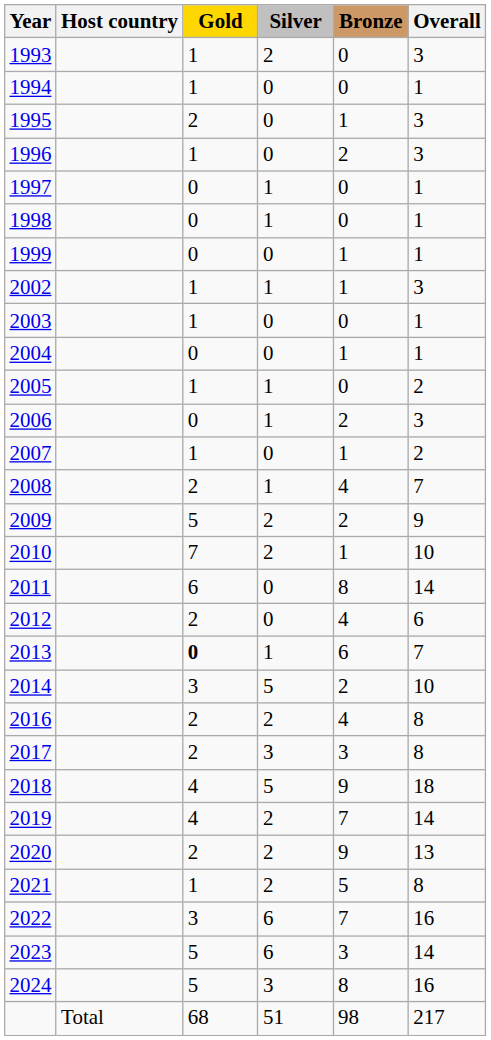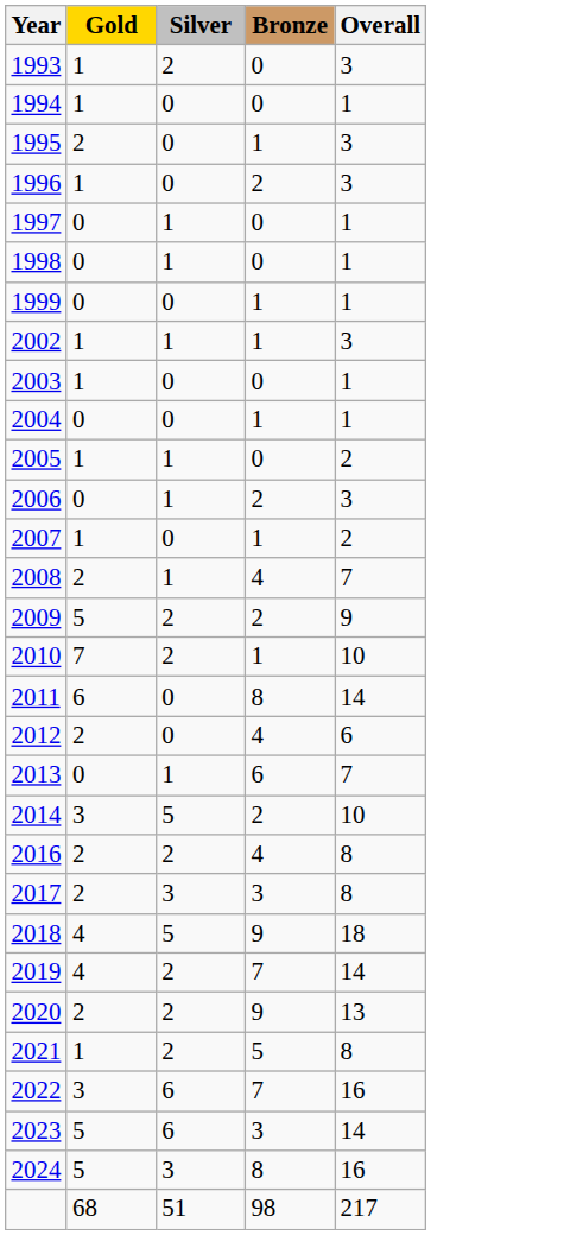- column: Host country | Total
2013 | Gold: bold -> normal
